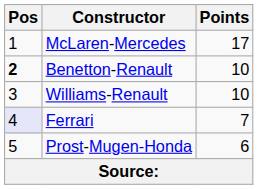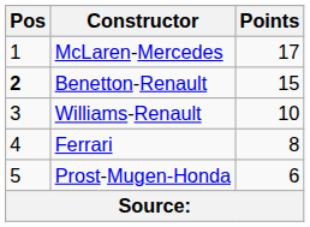Benetton-Renault | Points: 10 -> 15
Ferrari | Pos: lavender background -> no background
Ferrari | Points: 7 -> 8
